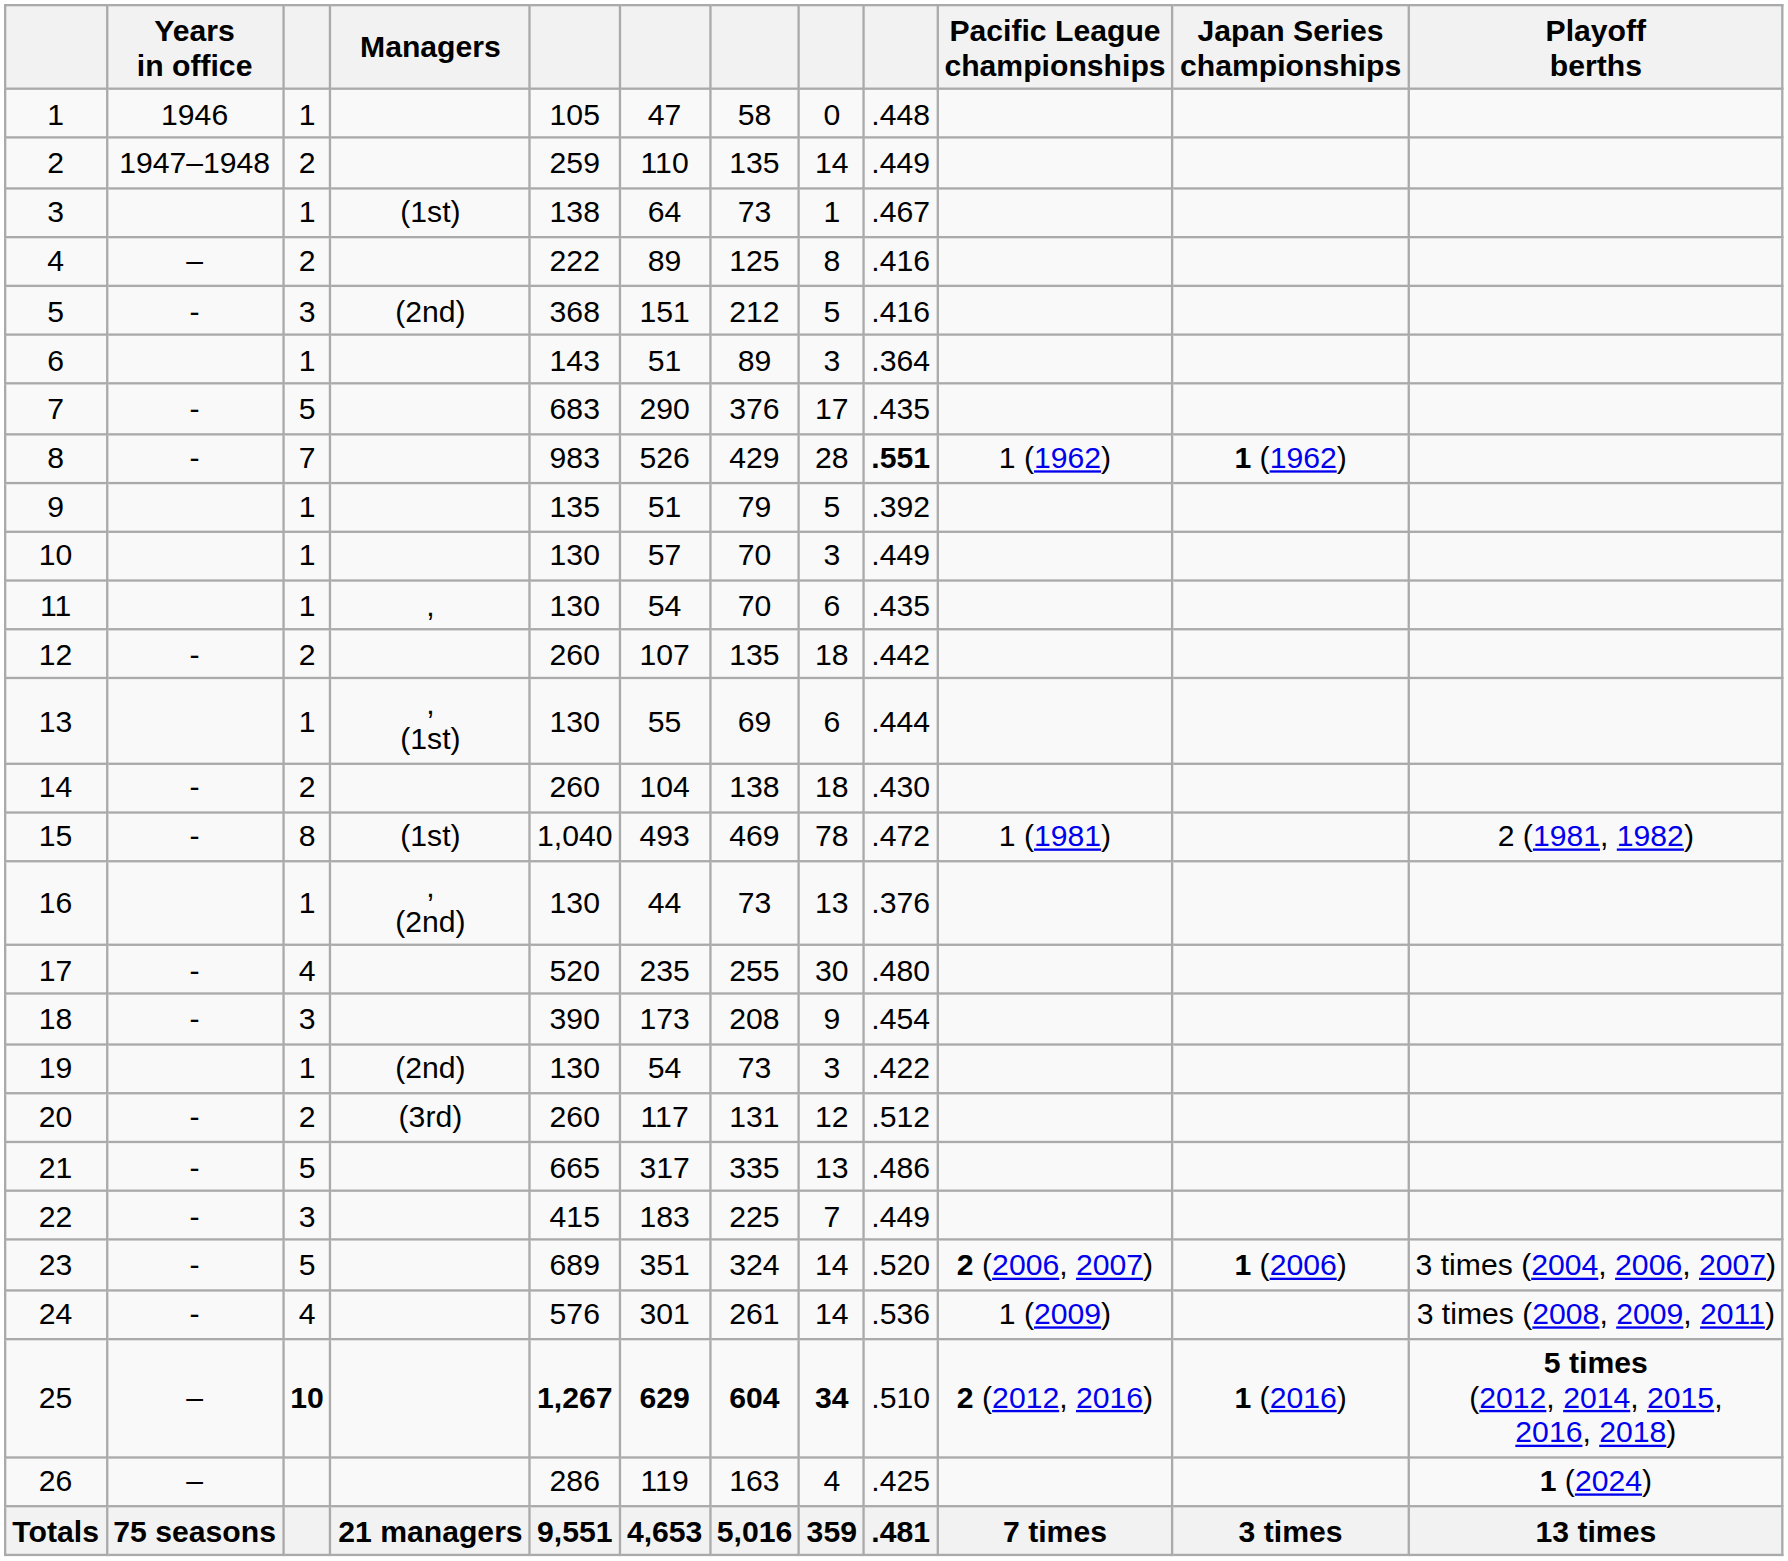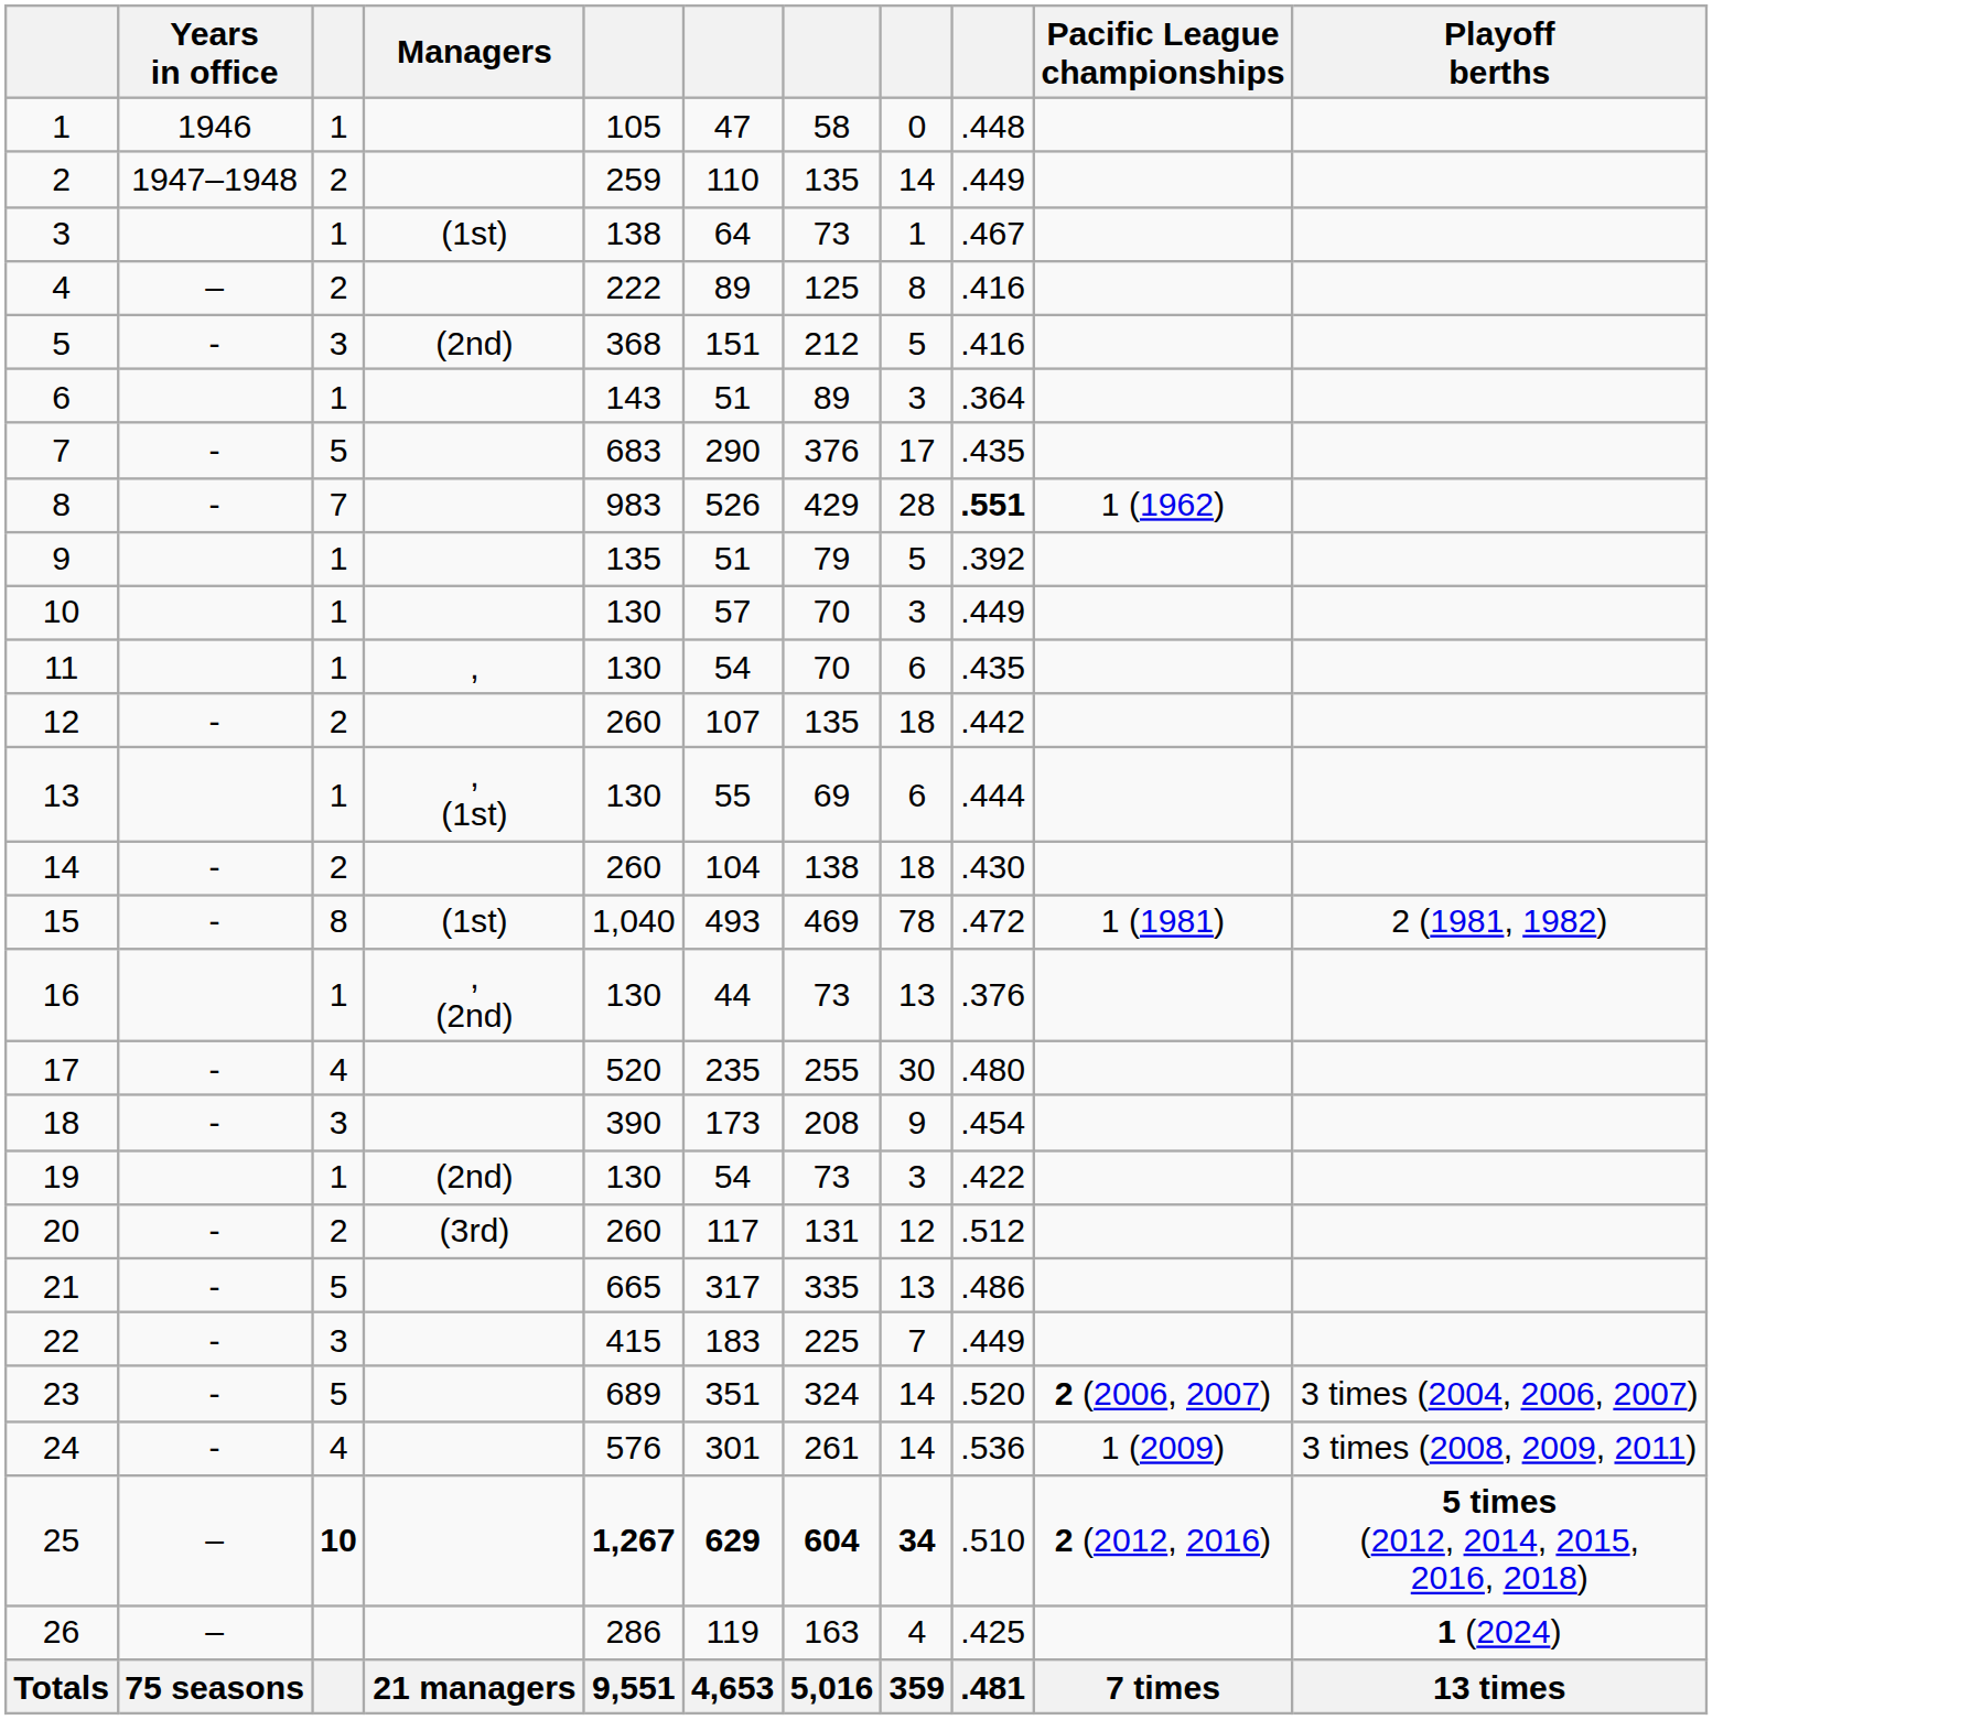- column: Japan Series championships | 1 (1962) | 1 (2006) | 1 (2016) | 3 times
